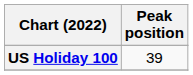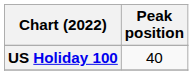US Holiday 100 | Peak position: 39 -> 40
